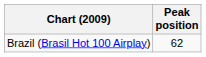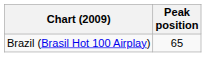Brazil (Brasil Hot 100 Airplay) | Peak position: 62 -> 65
